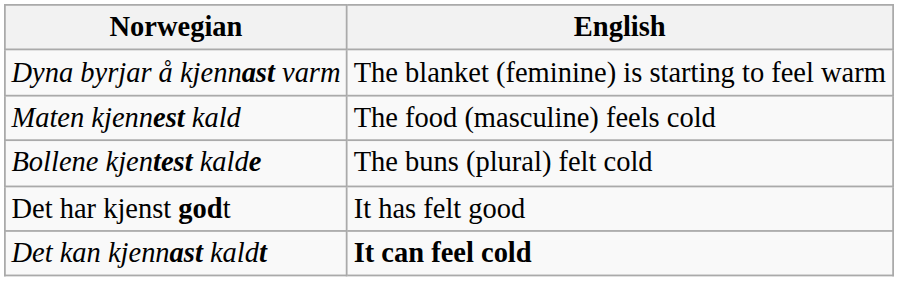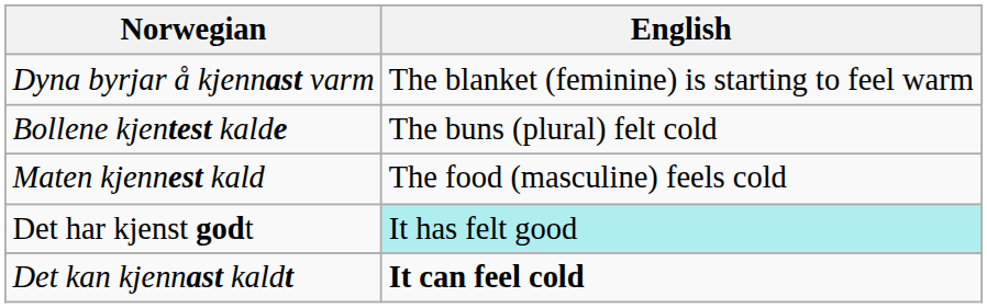rows swapped: Maten kjennest kald <-> Bollene kjentest kalde
Det har kjenst godt | English: no background -> paleturquoise background
